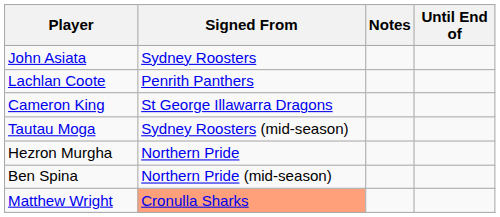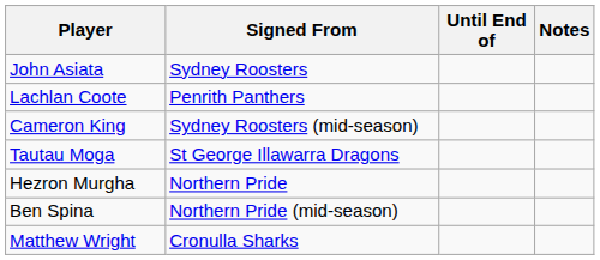columns swapped: Until End of <-> Notes
Cameron King | Signed From: St George Illawarra Dragons -> Sydney Roosters (mid-season)
Tautau Moga | Signed From: Sydney Roosters (mid-season) -> St George Illawarra Dragons
Matthew Wright | Signed From: lightsalmon background -> no background
